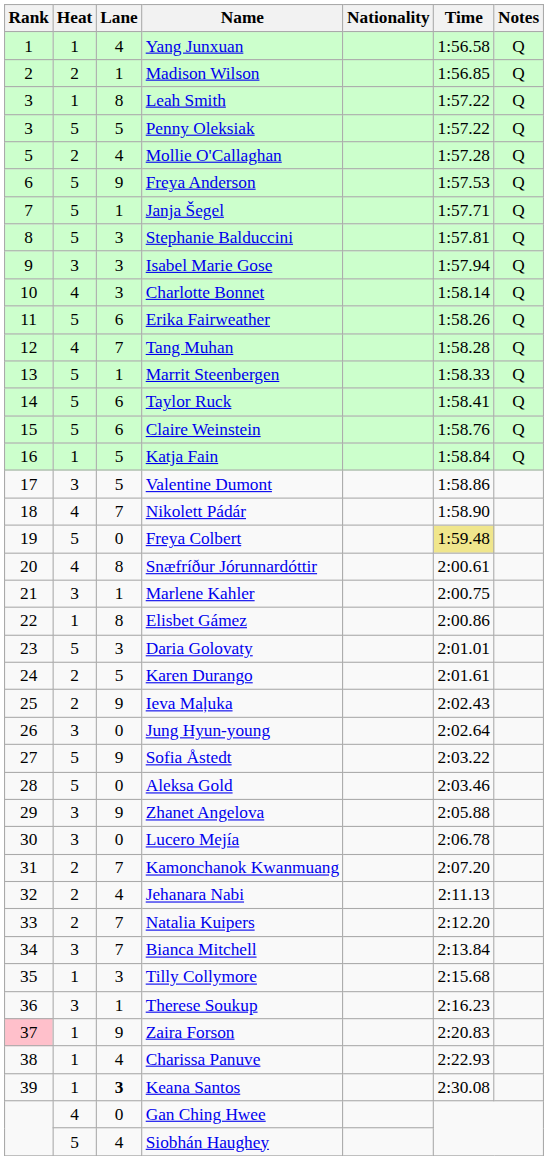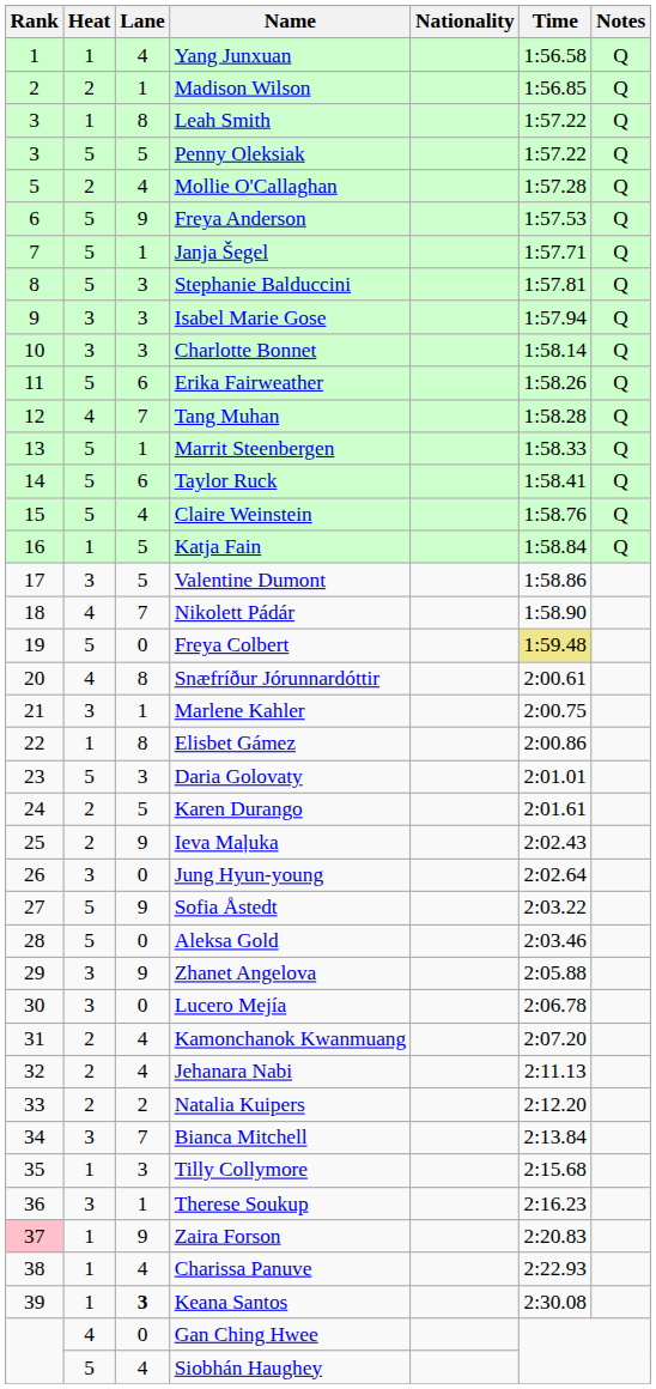Charlotte Bonnet | Heat: 4 -> 3
Claire Weinstein | Lane: 6 -> 4
Kamonchanok Kwanmuang | Lane: 7 -> 4
Natalia Kuipers | Lane: 7 -> 2
